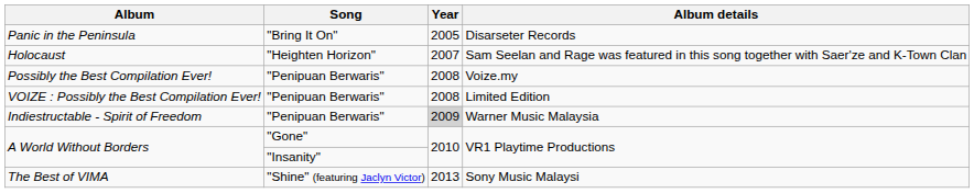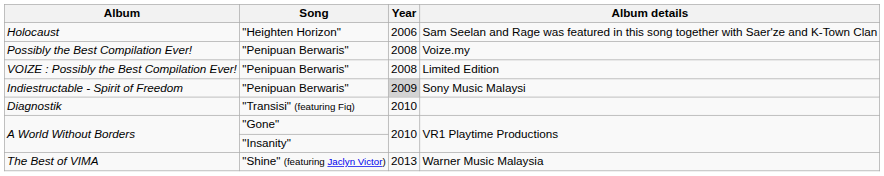- row: Panic in the Peninsula | "Bring It On" | 2005 | Disarseter Records
Holocaust | Year: 2007 -> 2006
Indiestructable - Spirit of Freedom | Album details: Warner Music Malaysia -> Sony Music Malaysi
+ row: Diagnostik | "Transisi" (featuring Fiq) | 2010
The Best of VIMA | Album details: Sony Music Malaysi -> Warner Music Malaysia
